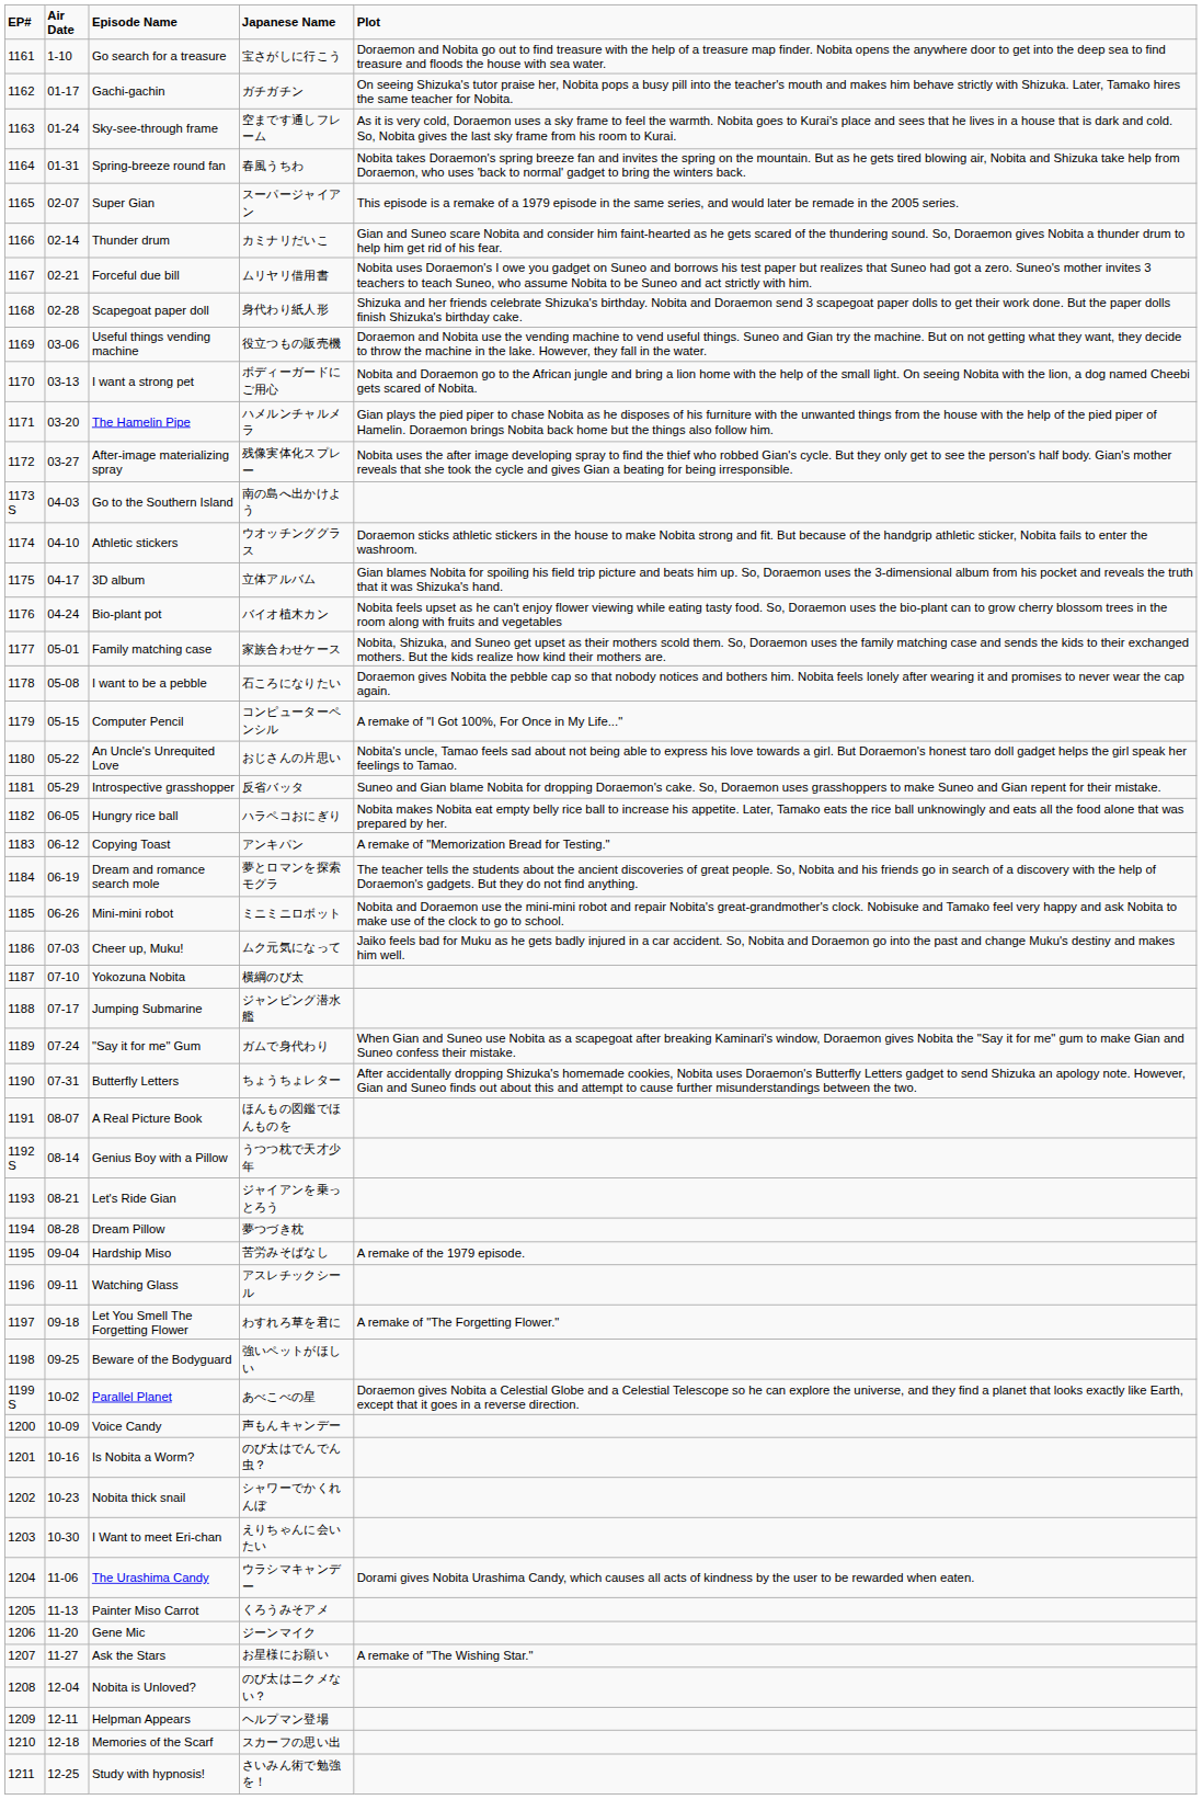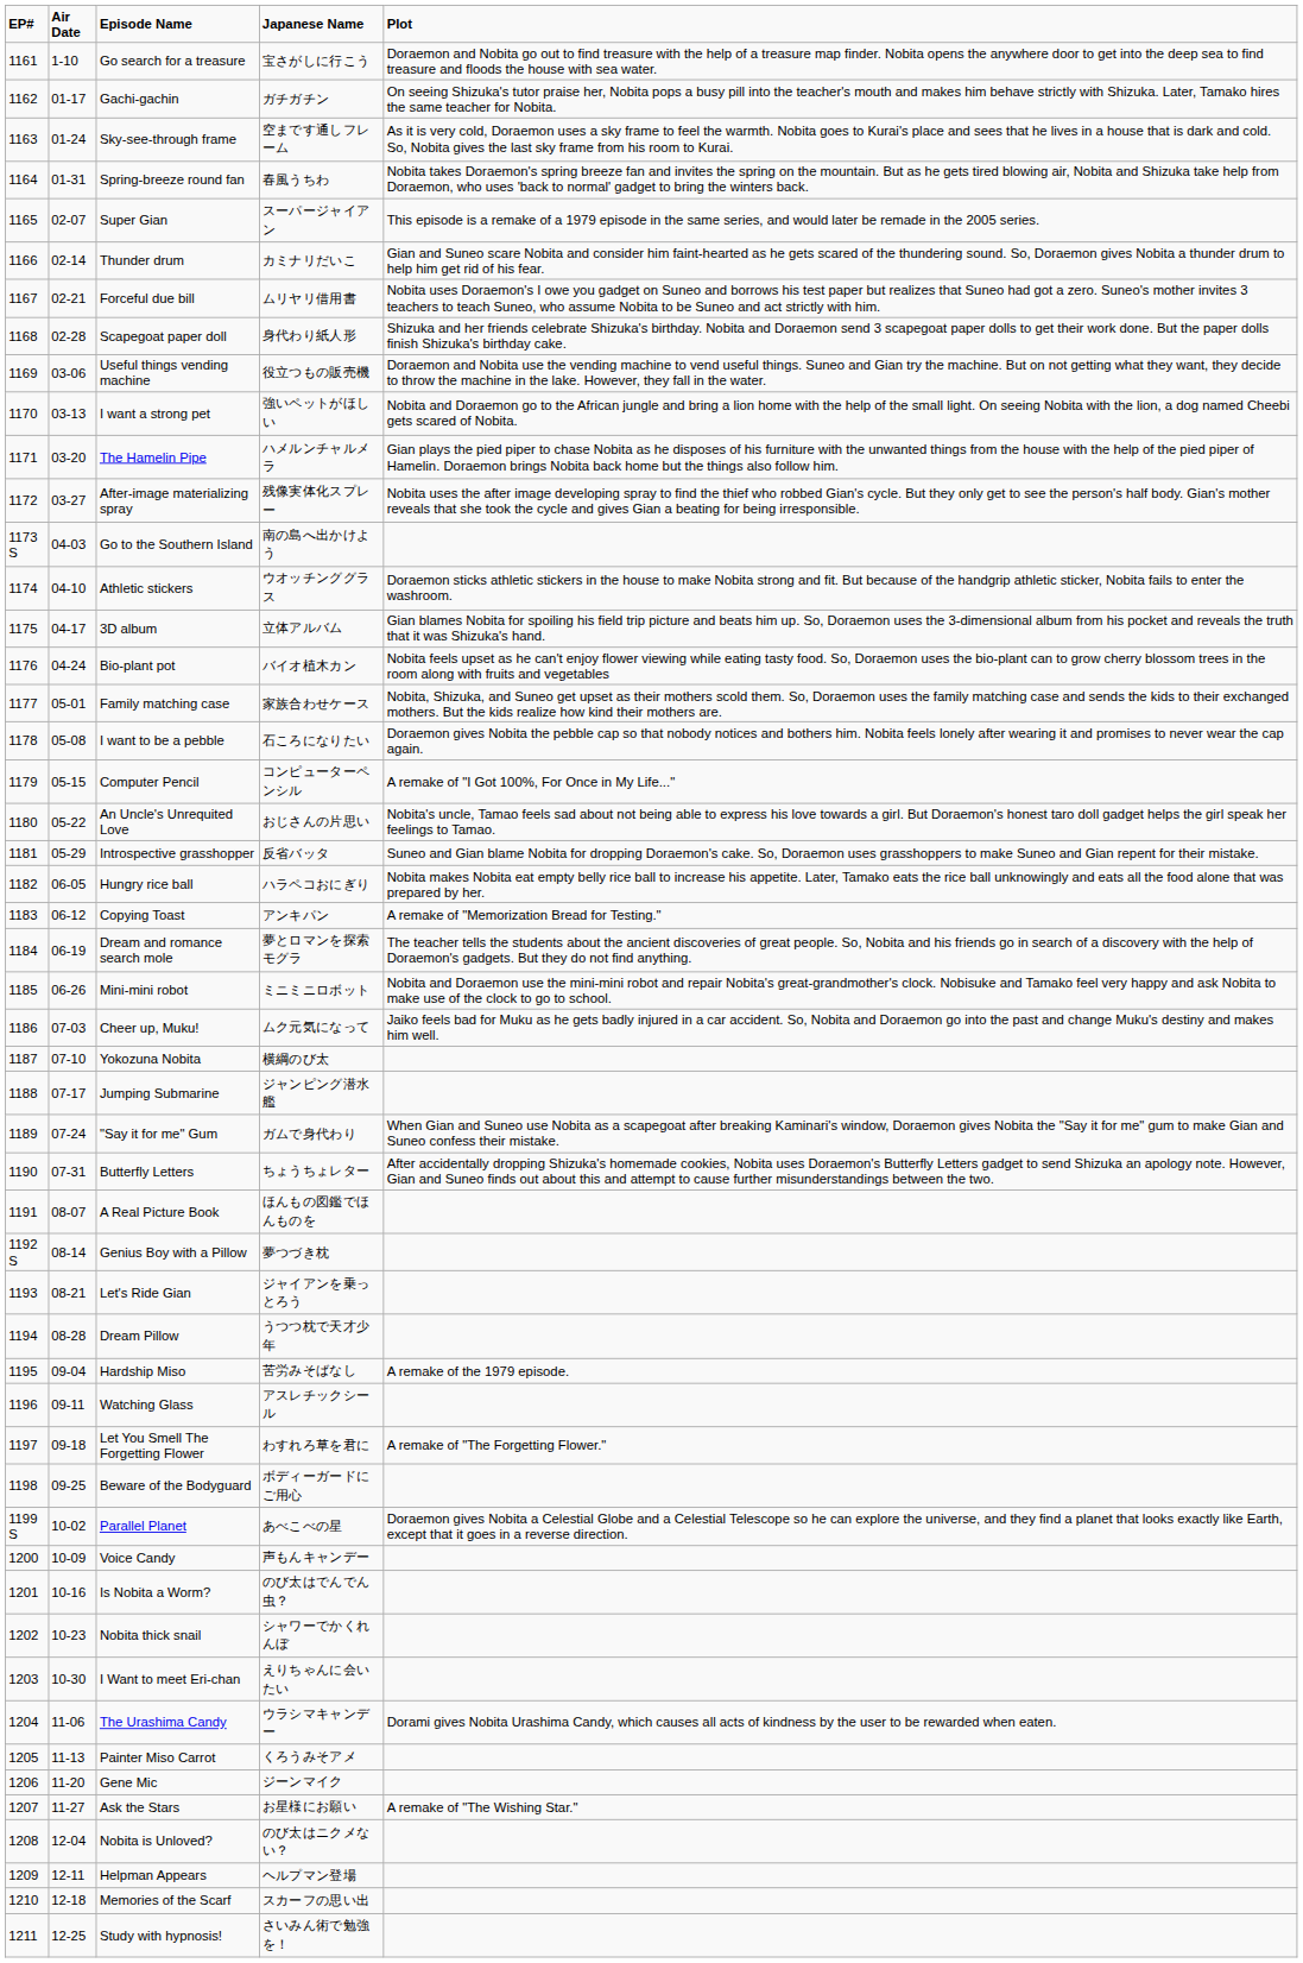I want a strong pet | Japanese Name: ボディーガードにご用心 -> 強いペットがほしい
Genius Boy with a Pillow | Japanese Name: うつつ枕で天才少年 -> 夢つづき枕
Dream Pillow | Japanese Name: 夢つづき枕 -> うつつ枕で天才少年
Beware of the Bodyguard | Japanese Name: 強いペットがほしい -> ボディーガードにご用心
